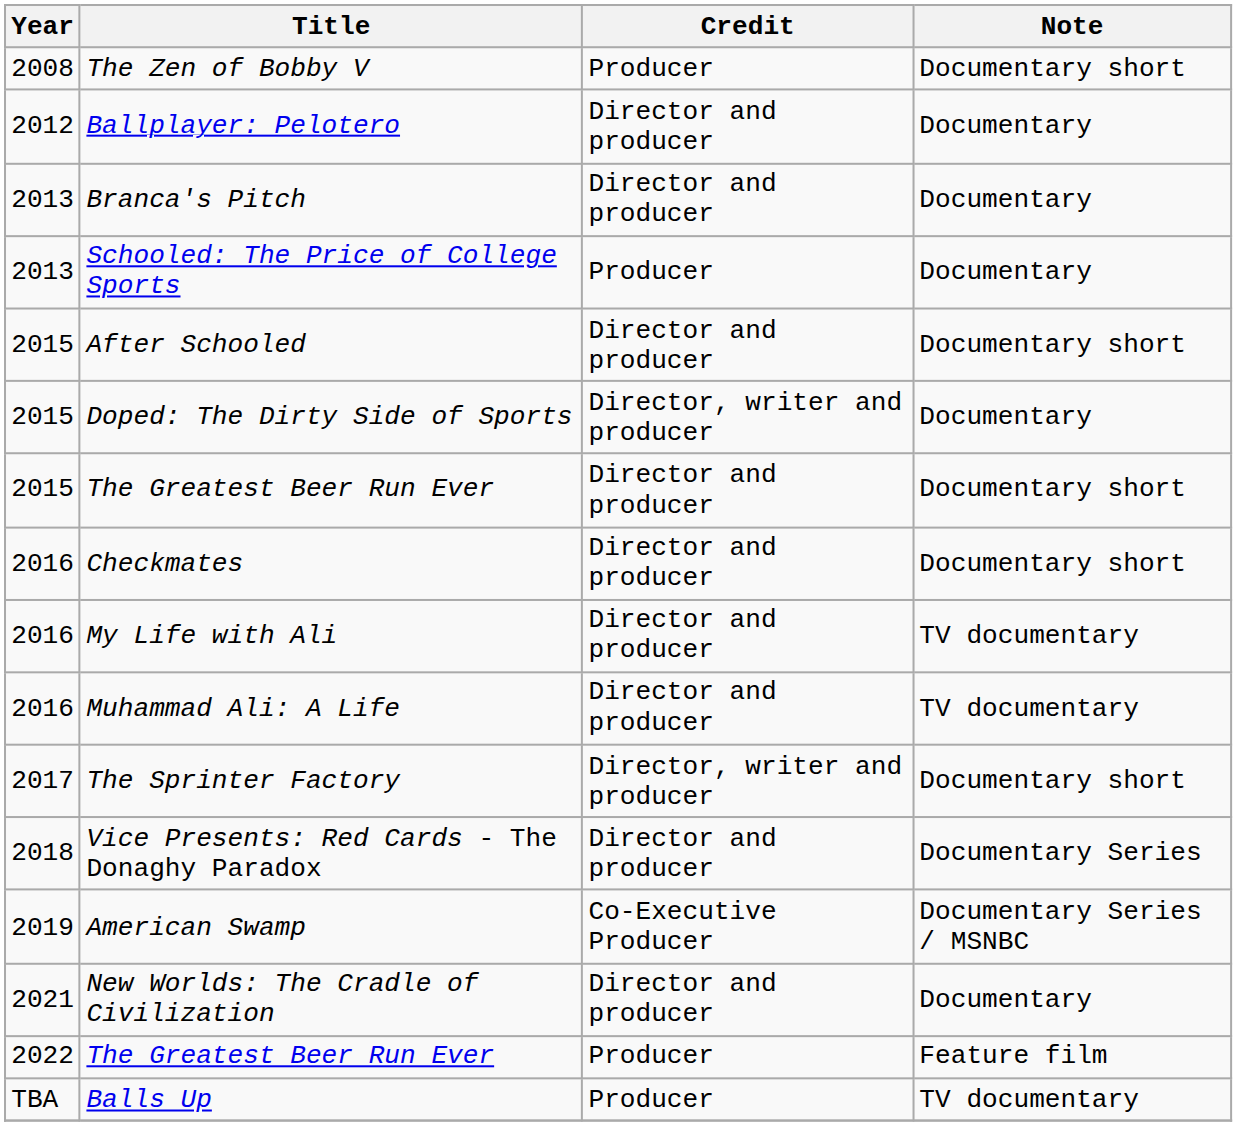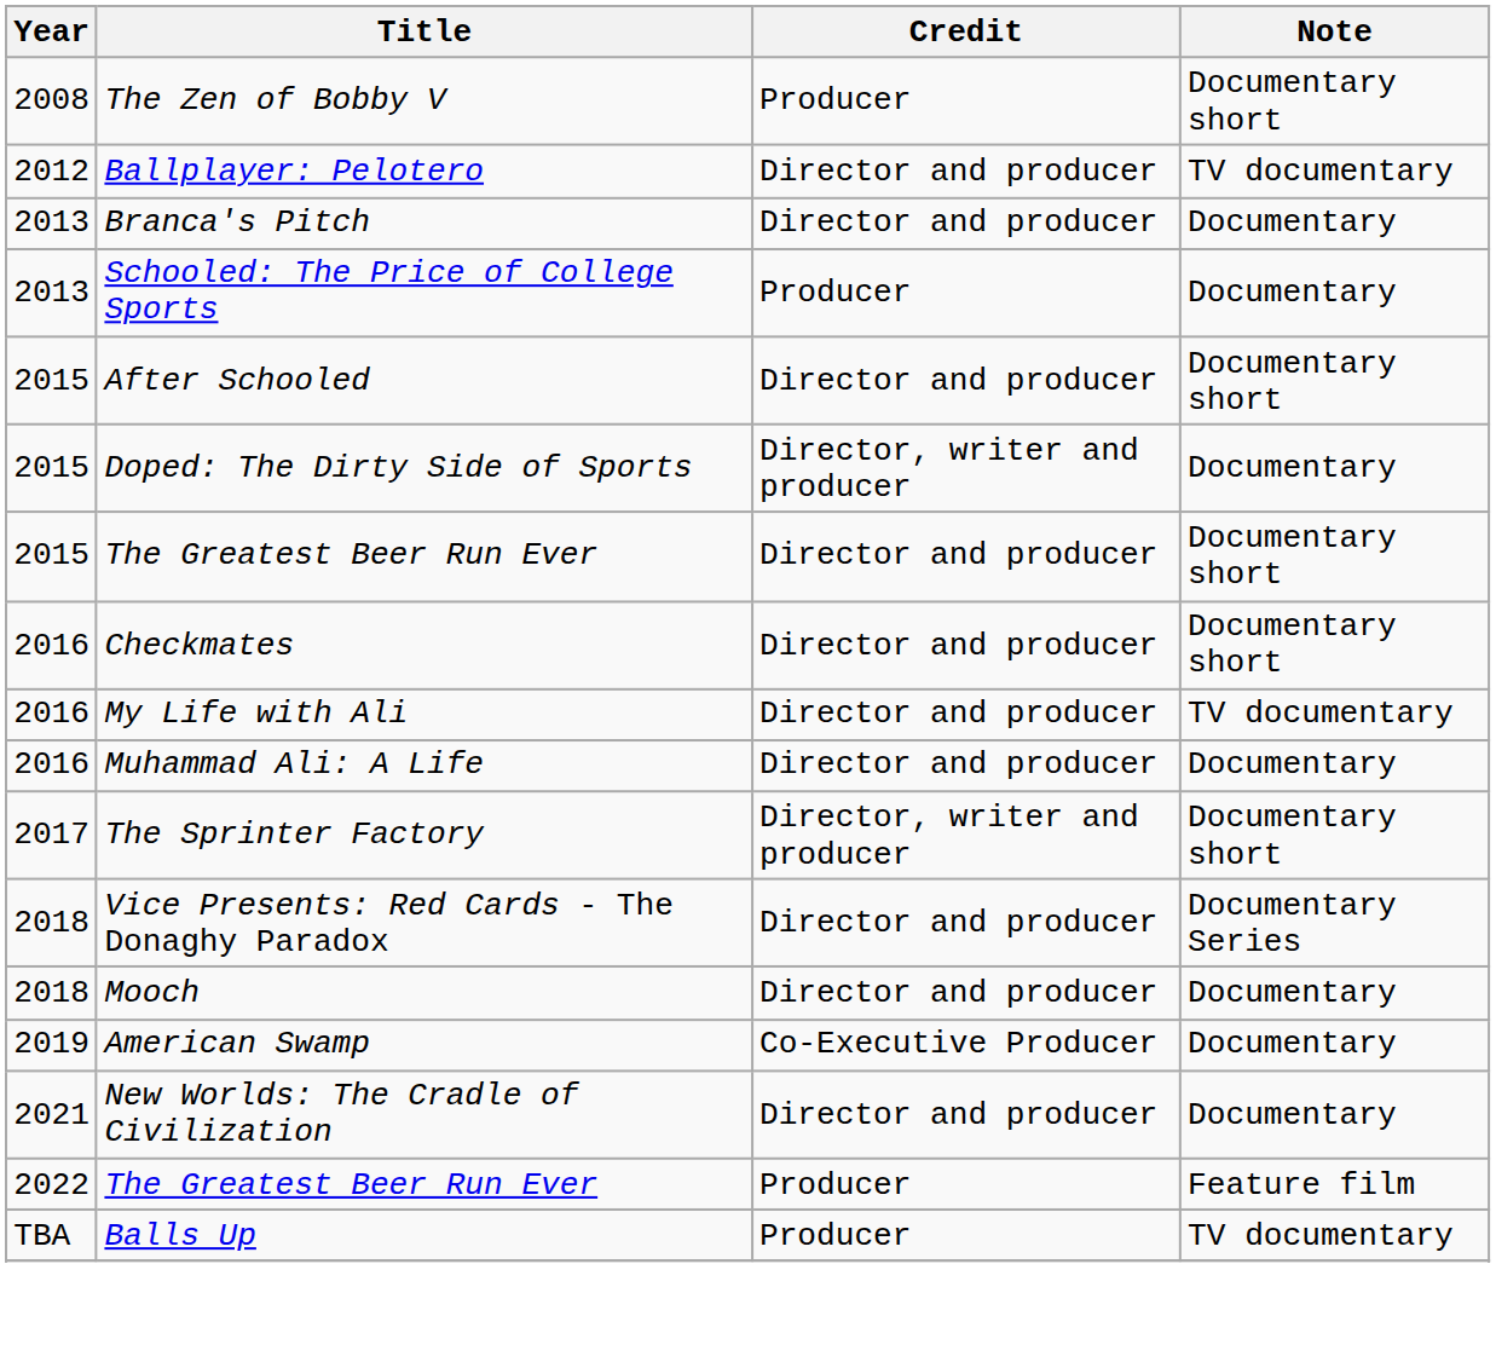Ballplayer: Pelotero | Note: Documentary -> TV documentary
Muhammad Ali: A Life | Note: TV documentary -> Documentary
+ row: 2018 | Mooch | Director and producer | Documentary
American Swamp | Note: Documentary Series / MSNBC -> Documentary
